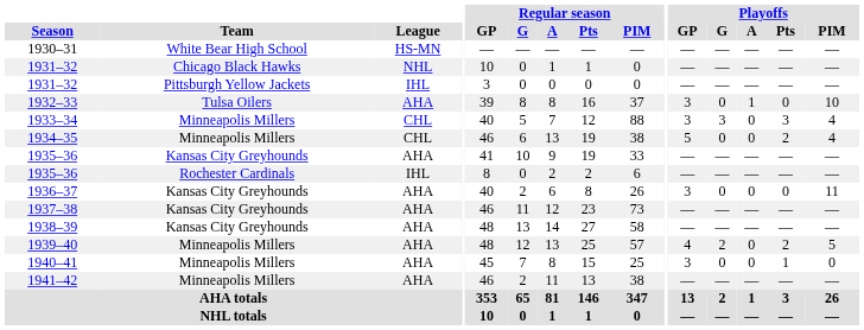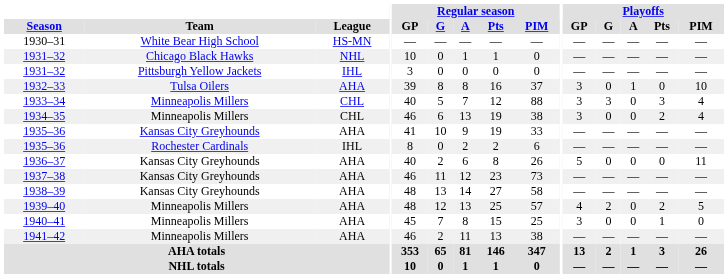1934–35 | Playoffs / GP: 5 -> 3
1936–37 | Playoffs / GP: 3 -> 5
